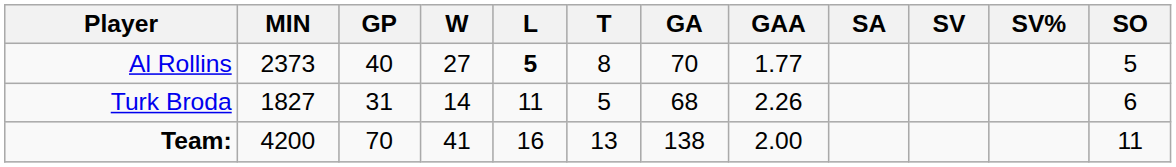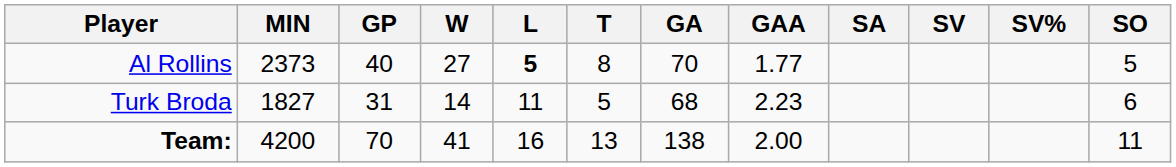Turk Broda | GAA: 2.26 -> 2.23
